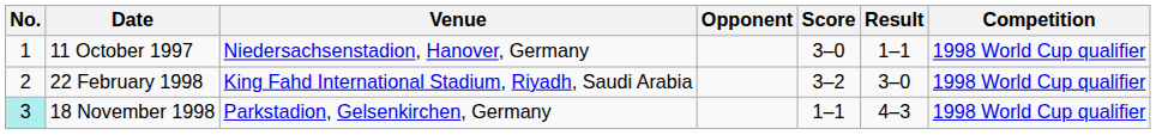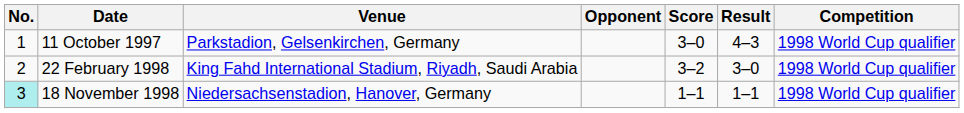11 October 1997 | Venue: Niedersachsenstadion, Hanover, Germany -> Parkstadion, Gelsenkirchen, Germany
11 October 1997 | Result: 1–1 -> 4–3
18 November 1998 | Venue: Parkstadion, Gelsenkirchen, Germany -> Niedersachsenstadion, Hanover, Germany
18 November 1998 | Result: 4–3 -> 1–1
